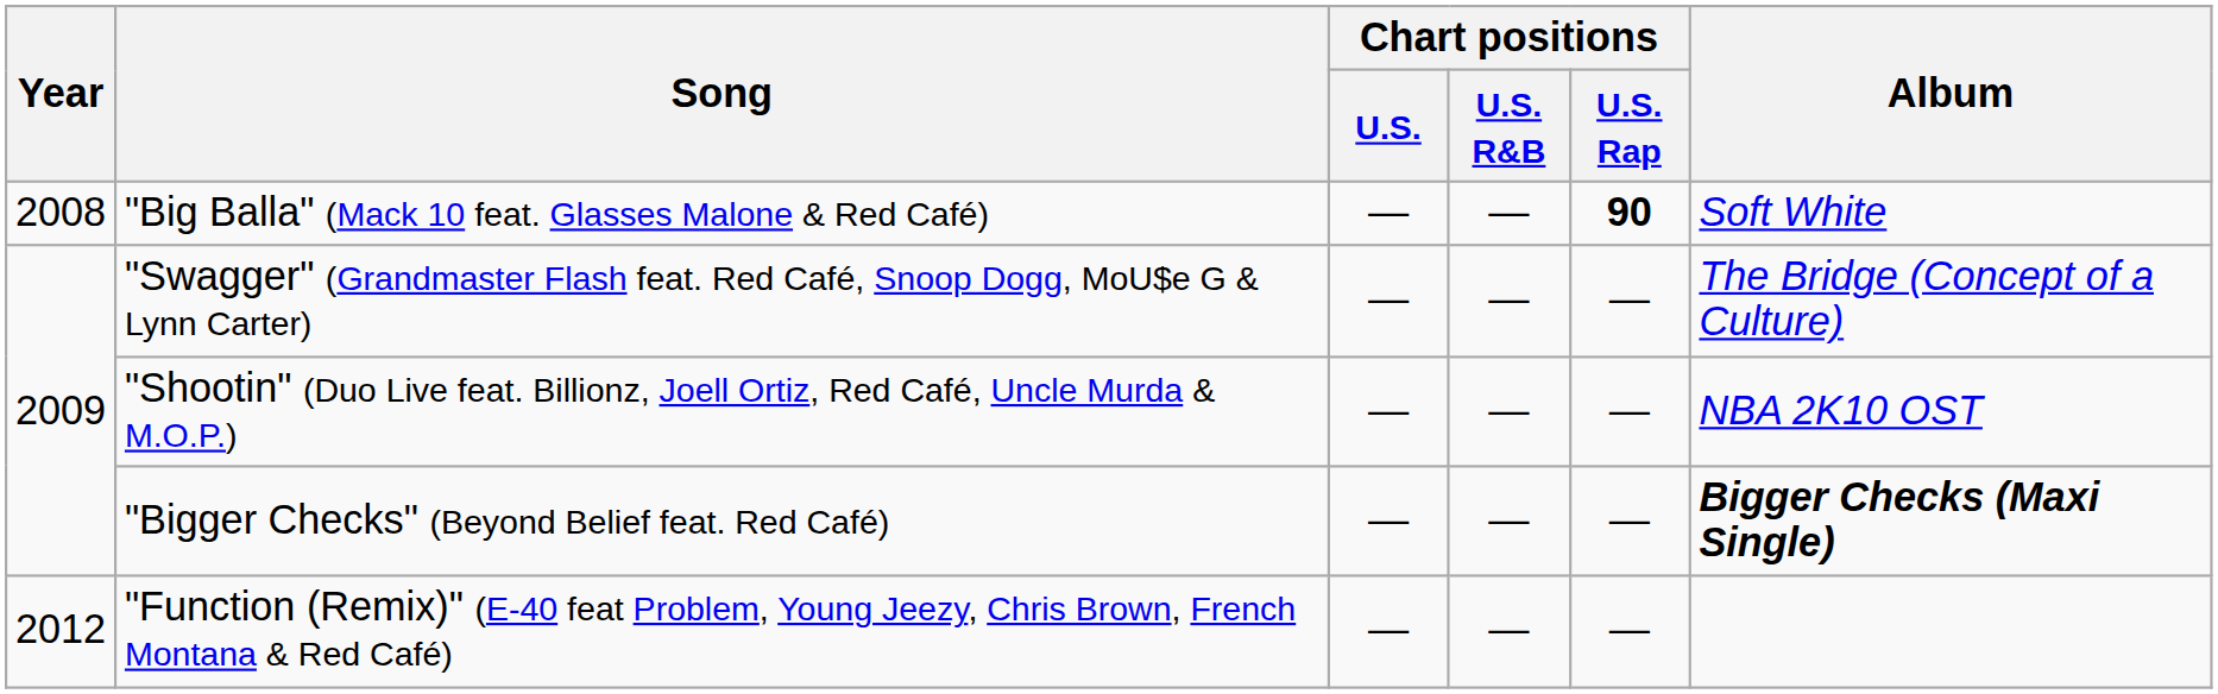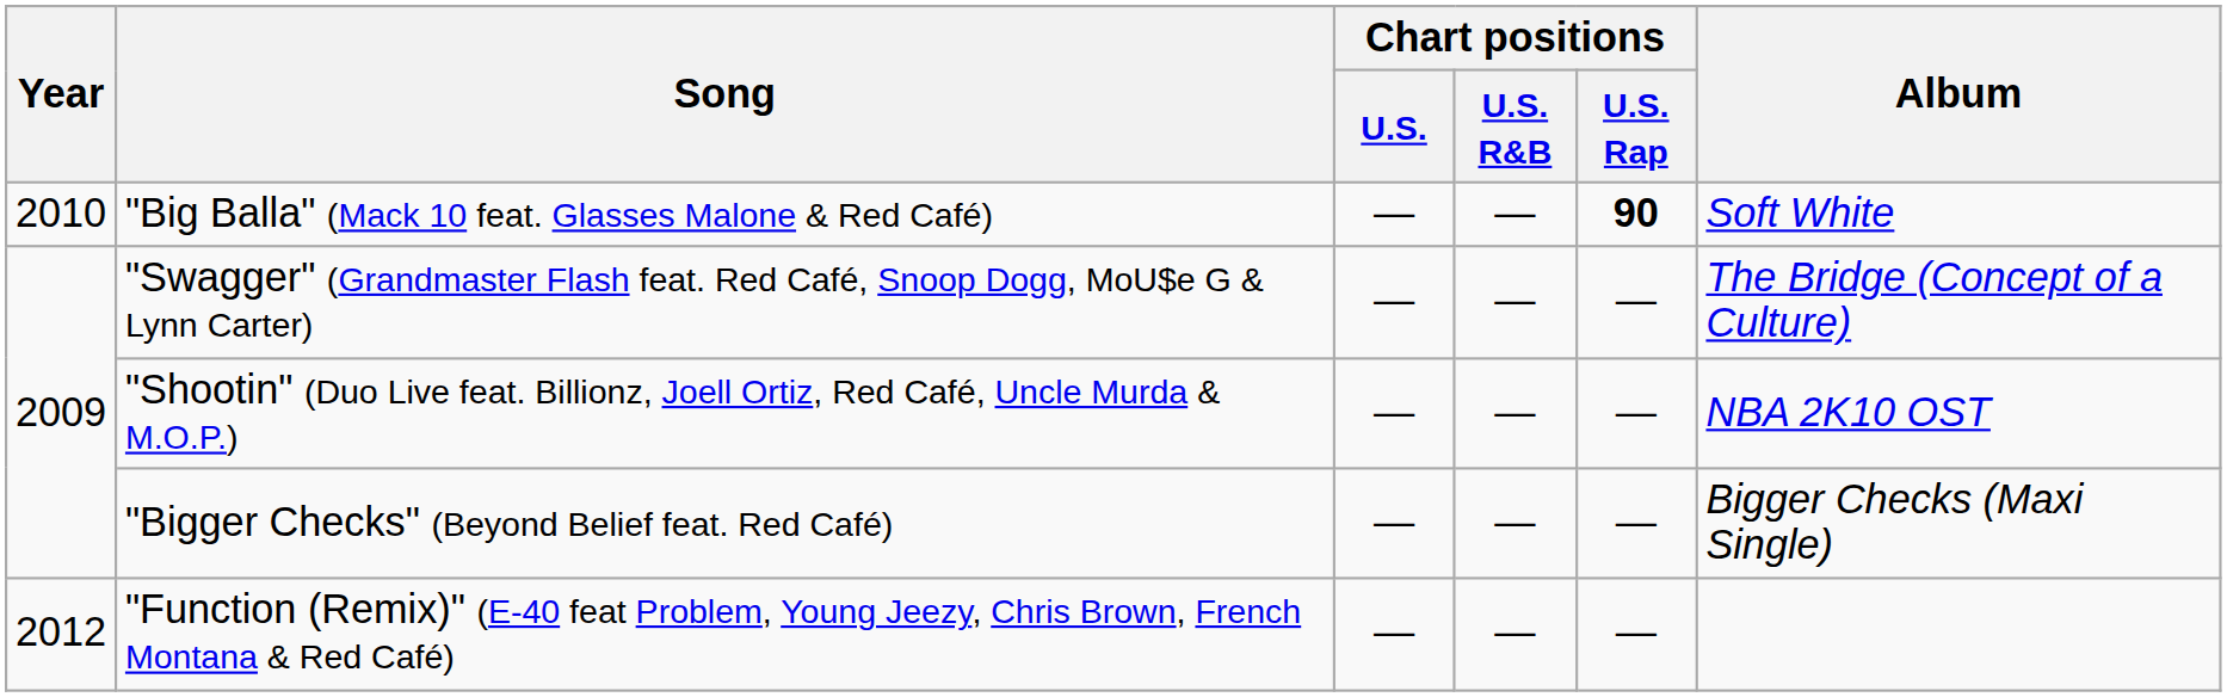"Big Balla" (Mack 10 feat. Glasses Malone & Red Café) | Year: 2008 -> 2010
"Bigger Checks" (Beyond Belief feat. Red Café) | Album: bold -> normal
